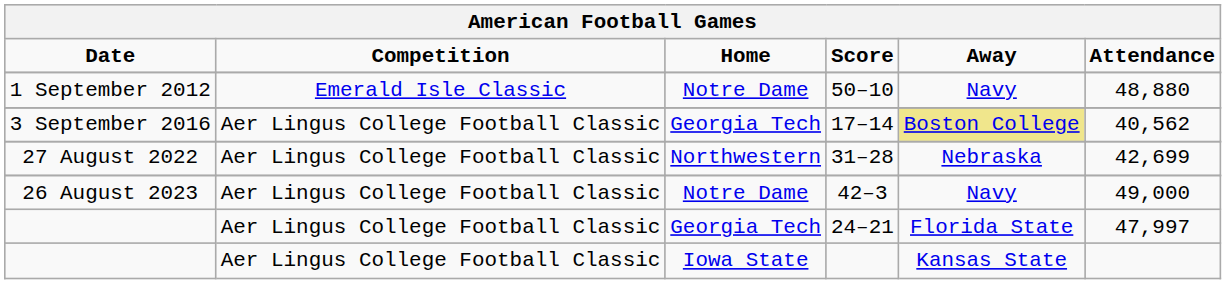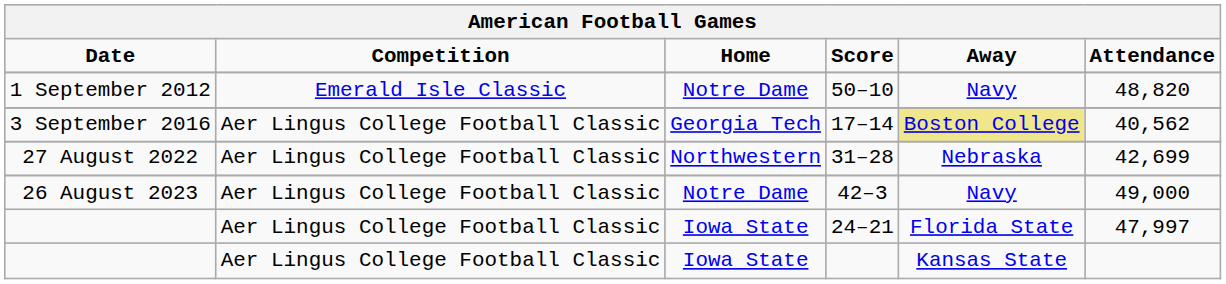50–10 | Attendance: 48,880 -> 48,820
24–21 | Home: Georgia Tech -> Iowa State
